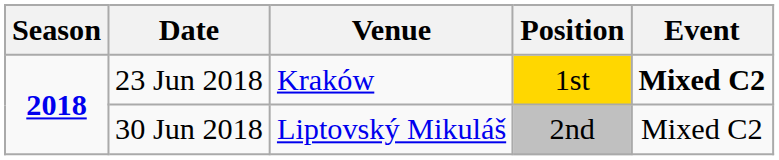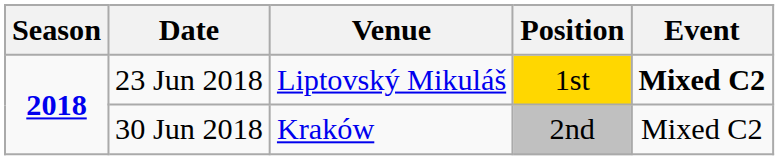23 Jun 2018 | Venue: Kraków -> Liptovský Mikuláš
30 Jun 2018 | Venue: Liptovský Mikuláš -> Kraków
